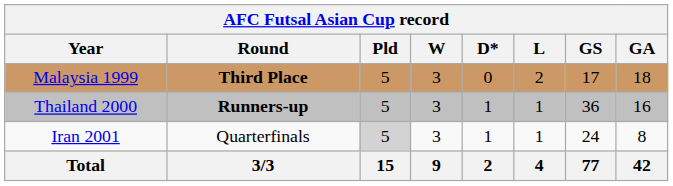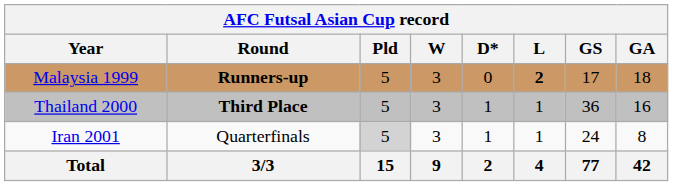Malaysia 1999 | Round: Third Place -> Runners-up
Malaysia 1999 | L: normal -> bold
Thailand 2000 | Round: Runners-up -> Third Place
